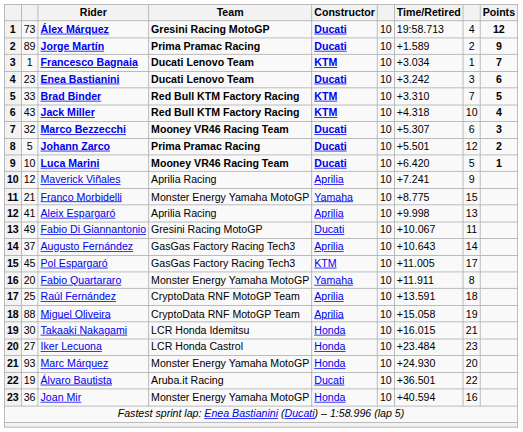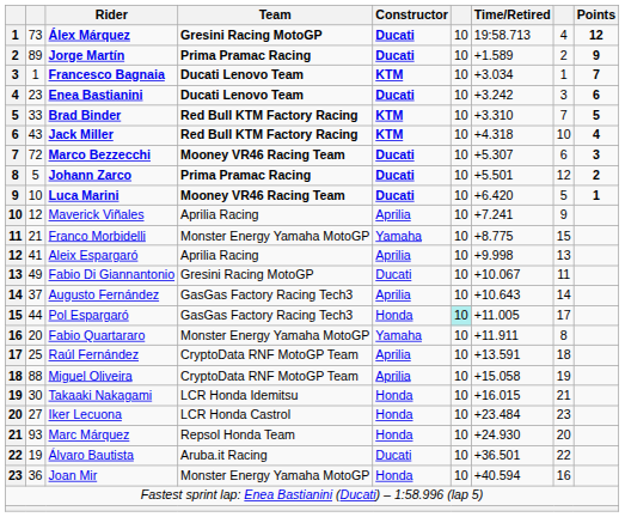Marco Bezzecchi | column 2: 32 -> 72
Pol Espargaró | column 2: 45 -> 44
Pol Espargaró | Constructor: KTM -> Honda
Pol Espargaró | column 6: no background -> paleturquoise background
Marc Márquez | Team: Monster Energy Yamaha MotoGP -> Repsol Honda Team
